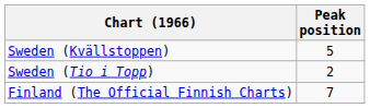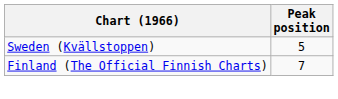- row: Sweden (Tio i Topp) | 2
